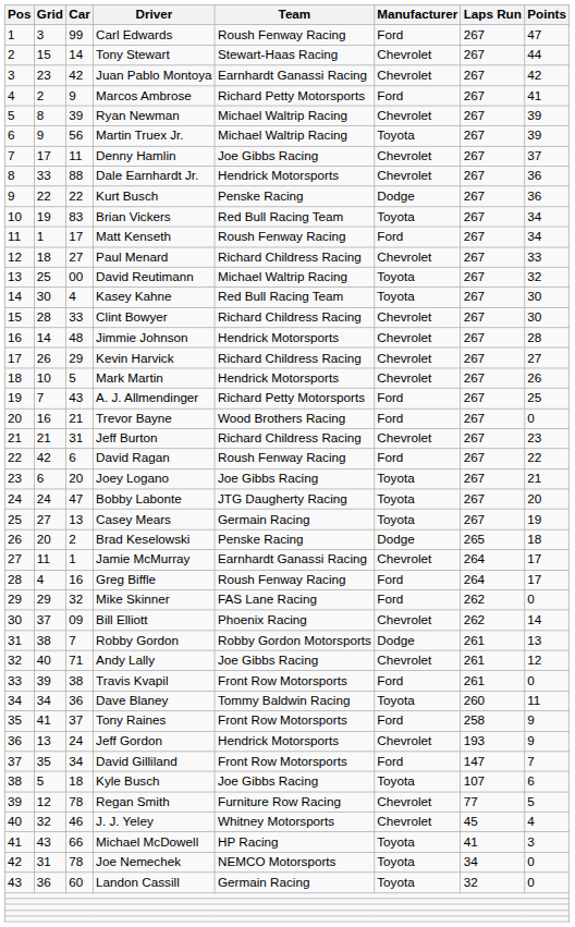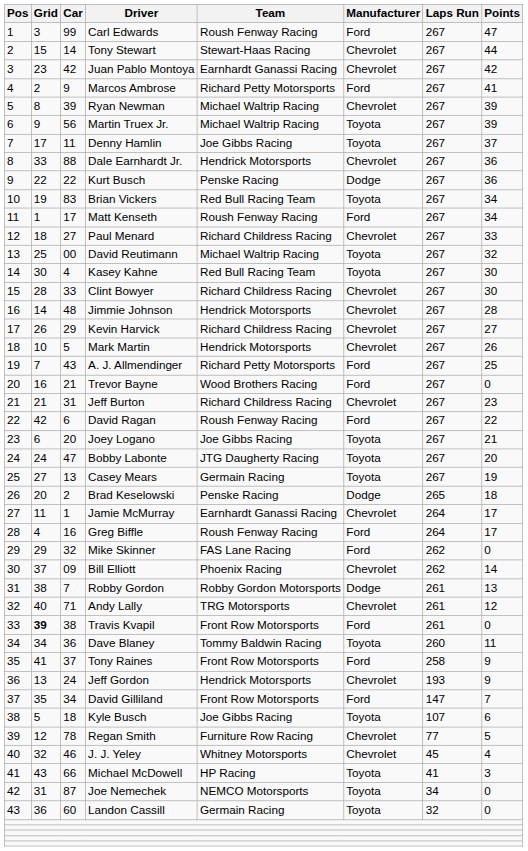Denny Hamlin | Manufacturer: Chevrolet -> Toyota
Andy Lally | Team: Joe Gibbs Racing -> TRG Motorsports
Travis Kvapil | Grid: normal -> bold
Joe Nemechek | Car: 78 -> 87
